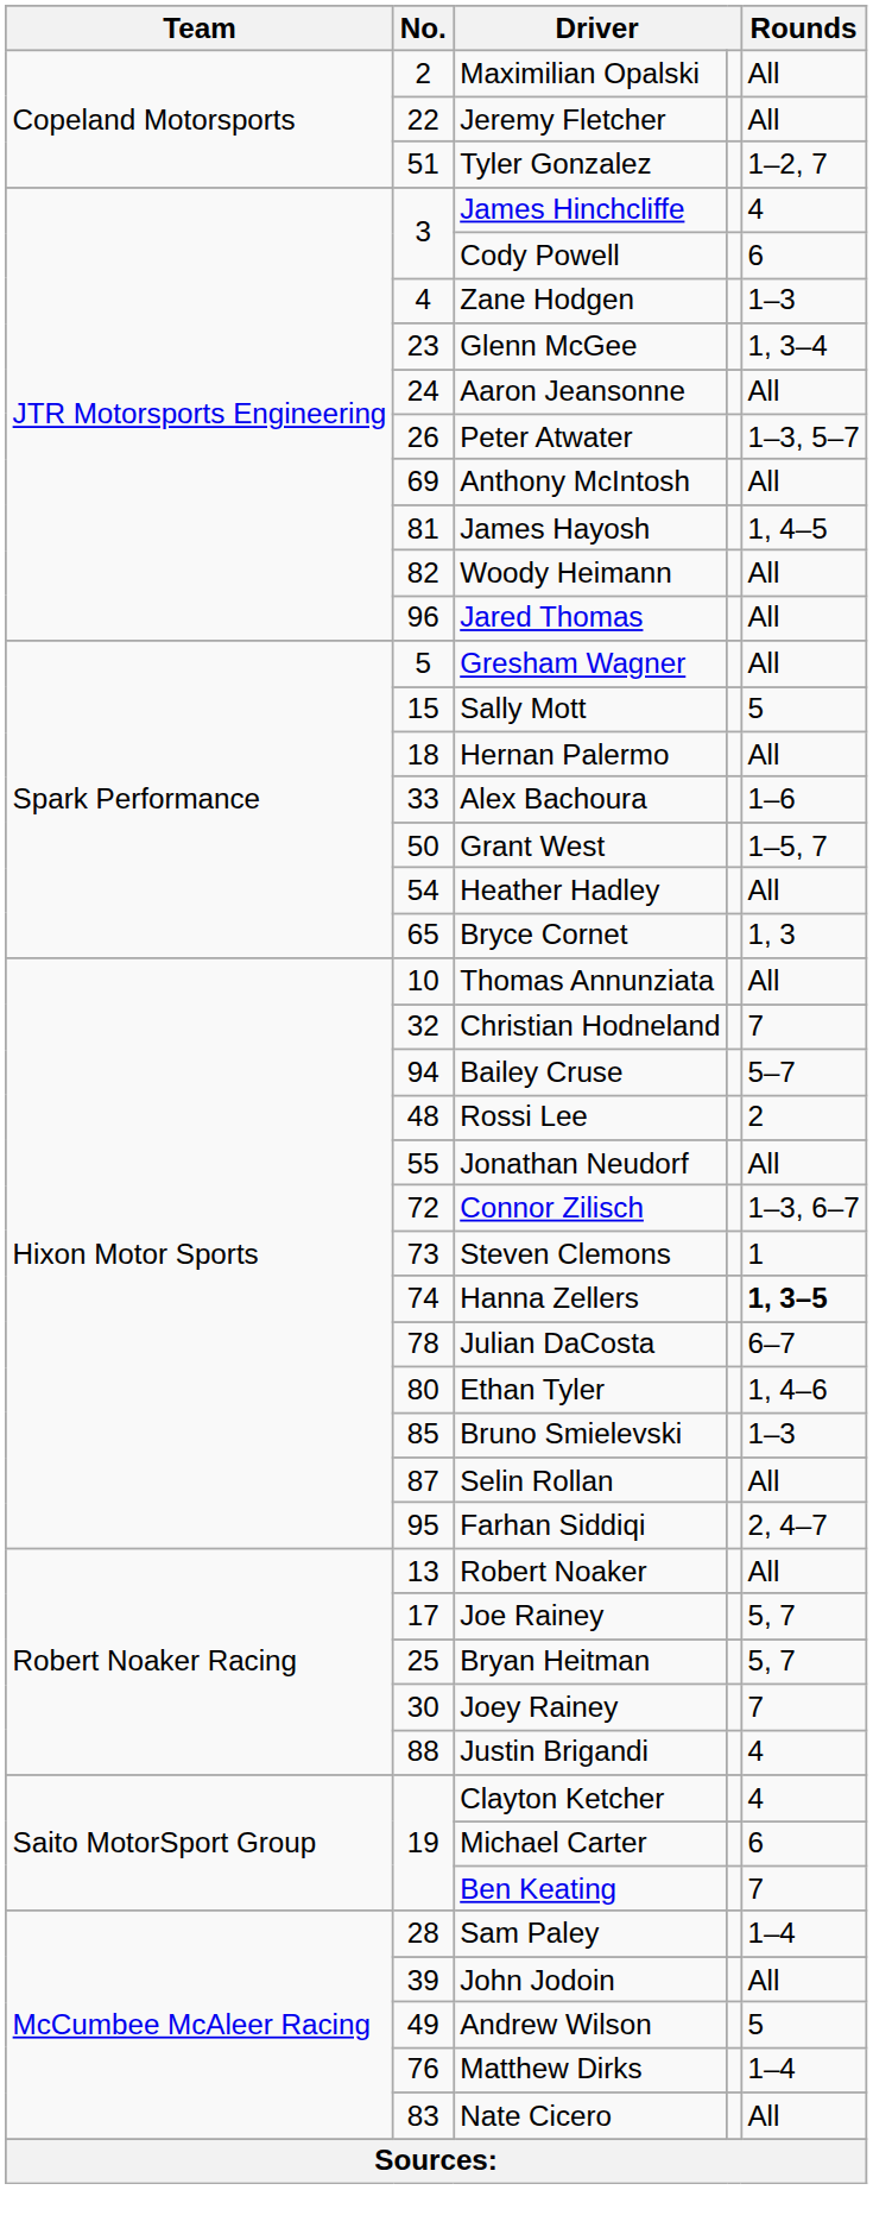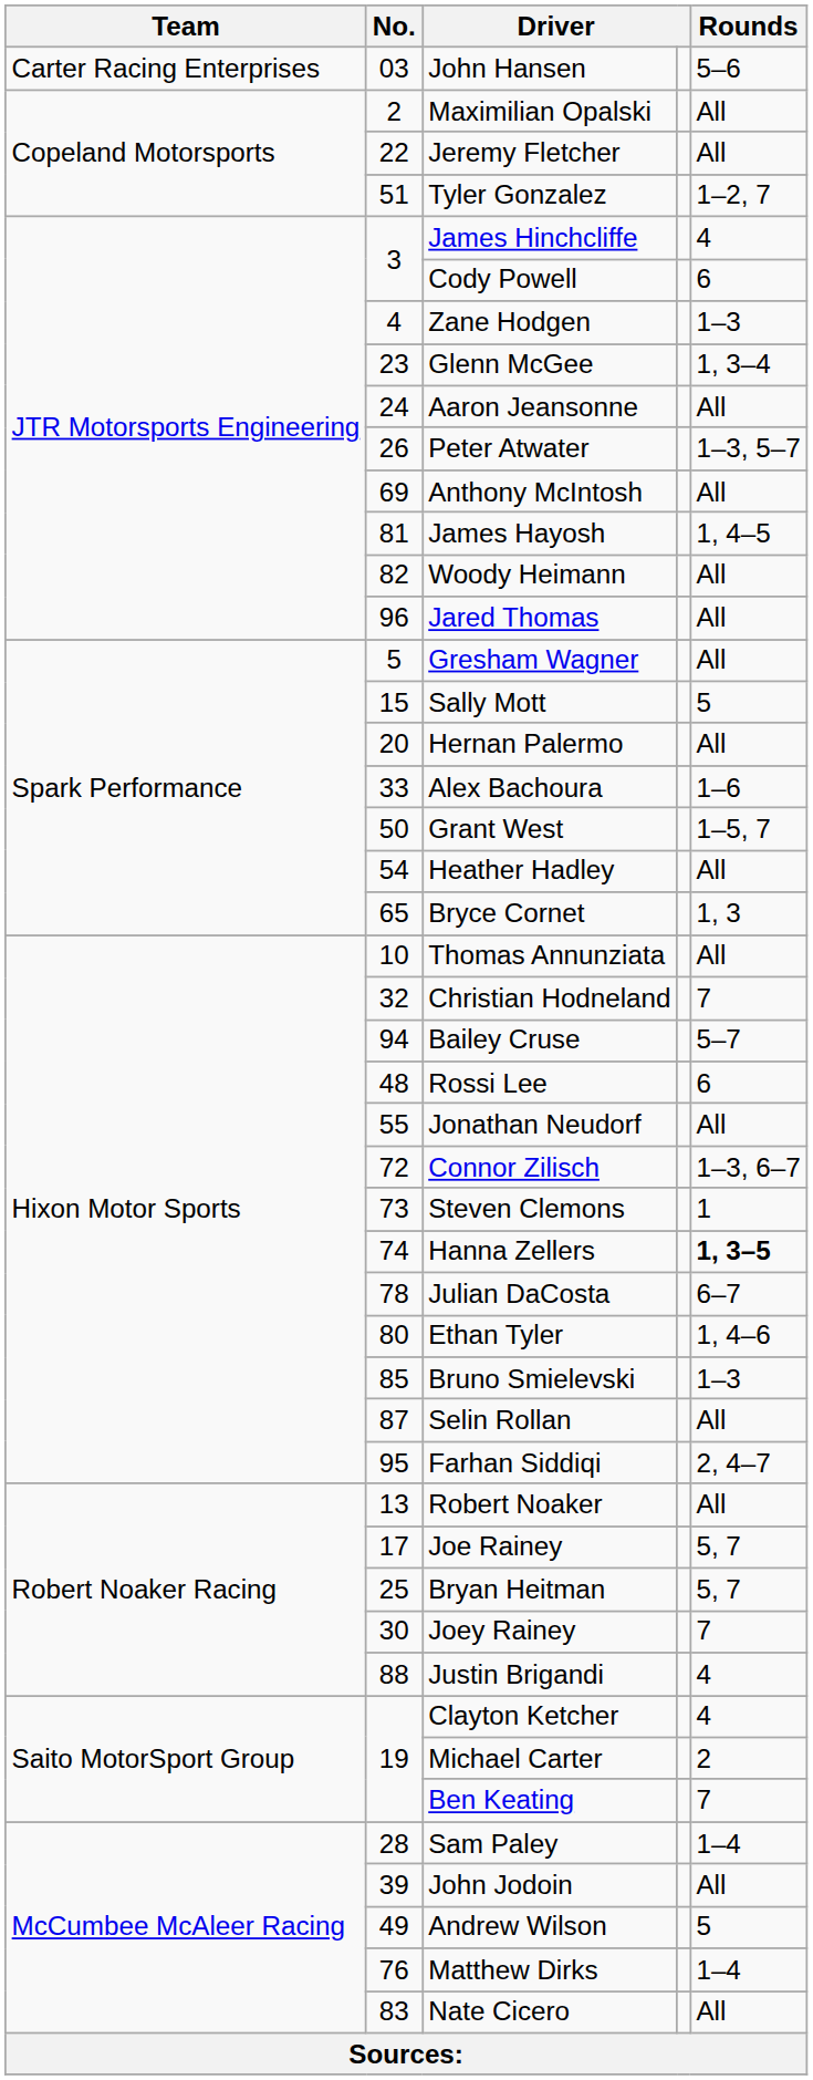+ row: Carter Racing Enterprises | 03 | John Hansen | 5–6
Hernan Palermo | No.: 18 -> 20
Rossi Lee | Rounds: 2 -> 6
Michael Carter | Rounds: 6 -> 2
